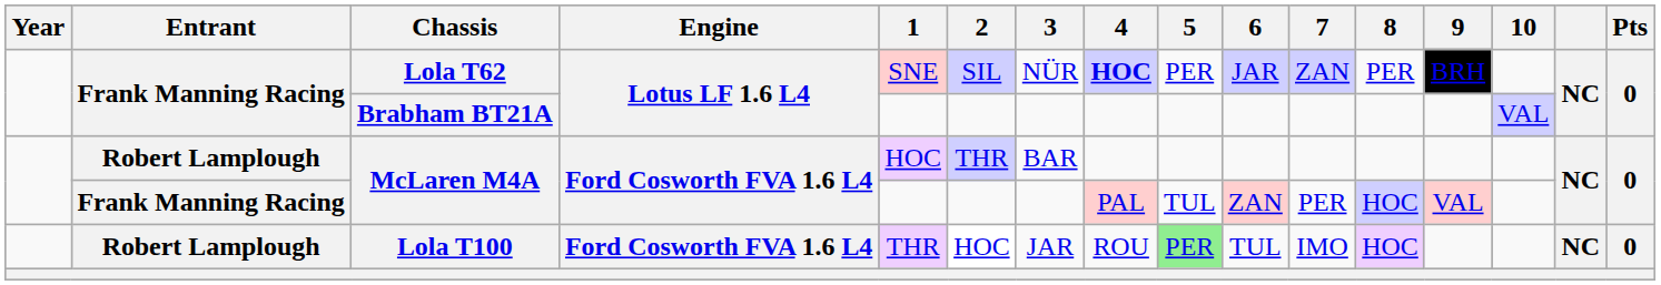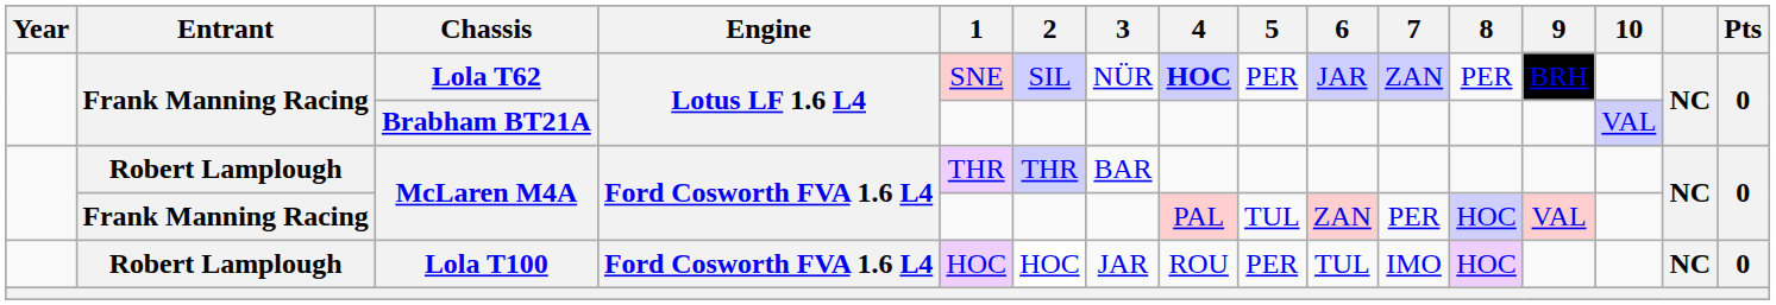Robert Lamplough / McLaren M4A | 1: HOC -> THR
Lola T100 | 1: THR -> HOC
Lola T100 | 5: lightgreen background -> no background
